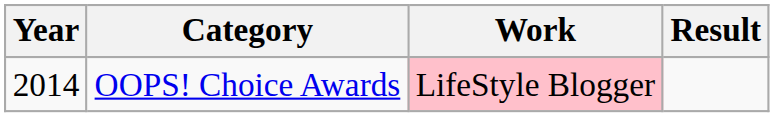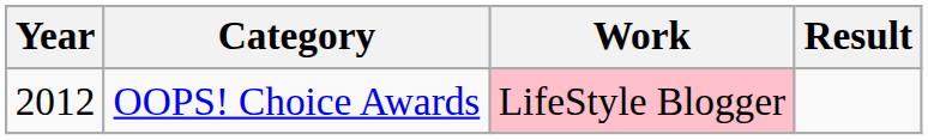OOPS! Choice Awards | Year: 2014 -> 2012
